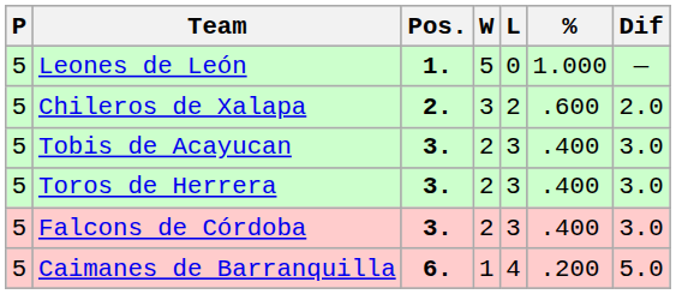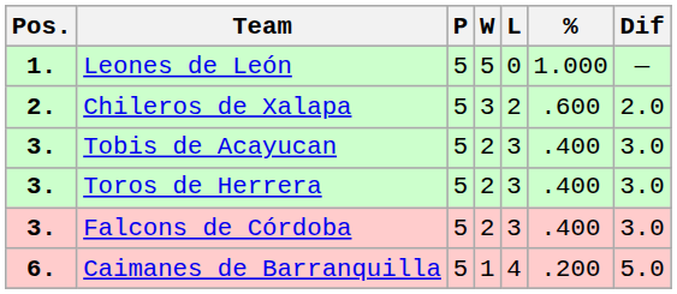columns swapped: Pos. <-> P
